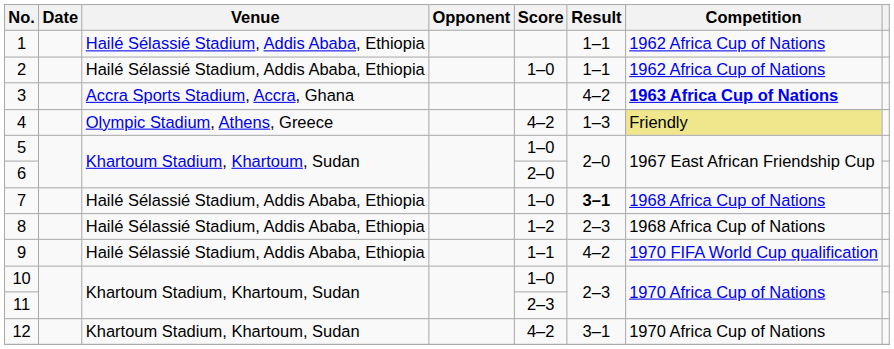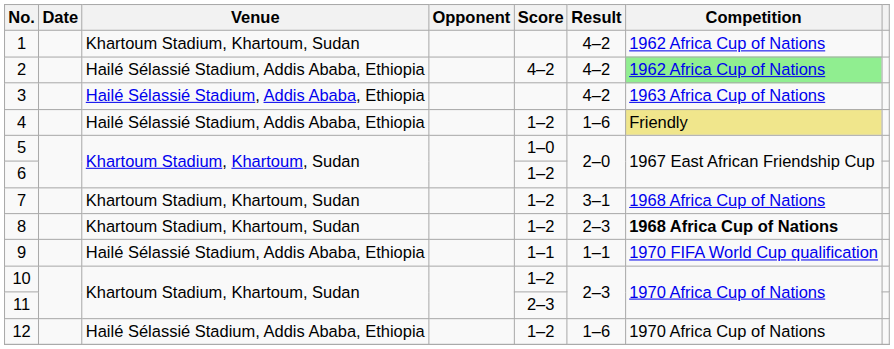1 | Venue: Hailé Sélassié Stadium, Addis Ababa, Ethiopia -> Khartoum Stadium, Khartoum, Sudan
1 | Result: 1–1 -> 4–2
2 | Score: 1–0 -> 4–2
2 | Result: 1–1 -> 4–2
2 | Competition: no background -> lightgreen background
3 | Venue: Accra Sports Stadium, Accra, Ghana -> Hailé Sélassié Stadium, Addis Ababa, Ethiopia
3 | Competition: bold -> normal
4 | Venue: Olympic Stadium, Athens, Greece -> Hailé Sélassié Stadium, Addis Ababa, Ethiopia
4 | Score: 4–2 -> 1–2
4 | Result: 1–3 -> 1–6
6 | Score: 2–0 -> 1–2
7 | Venue: Hailé Sélassié Stadium, Addis Ababa, Ethiopia -> Khartoum Stadium, Khartoum, Sudan
7 | Score: 1–0 -> 1–2
7 | Result: bold -> normal
8 | Venue: Hailé Sélassié Stadium, Addis Ababa, Ethiopia -> Khartoum Stadium, Khartoum, Sudan
8 | Competition: normal -> bold
9 | Result: 4–2 -> 1–1
10 | Score: 1–0 -> 1–2
12 | Venue: Khartoum Stadium, Khartoum, Sudan -> Hailé Sélassié Stadium, Addis Ababa, Ethiopia
12 | Score: 4–2 -> 1–2
12 | Result: 3–1 -> 1–6
